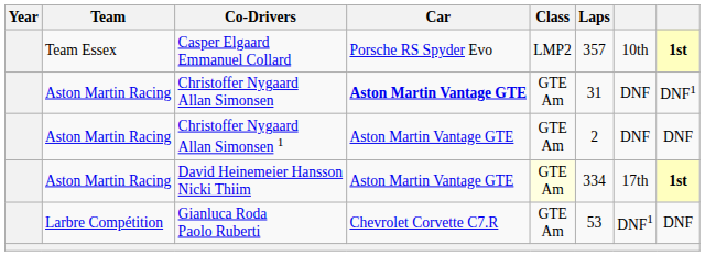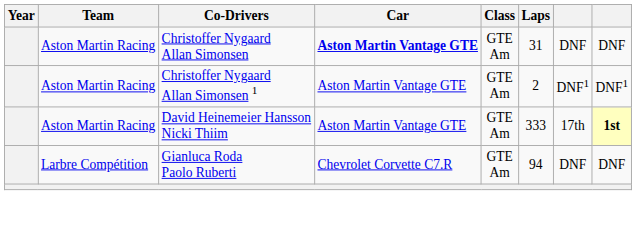- row: Team Essex | Casper Elgaard Emmanuel Collard | Porsche RS Spyder Evo | LMP2 | 357 | 10th | 1st
Christoffer Nygaard Allan Simonsen | column 8: DNF1 -> DNF
Christoffer Nygaard Allan Simonsen 1 | column 7: DNF -> DNF1
Christoffer Nygaard Allan Simonsen 1 | column 8: DNF -> DNF1
David Heinemeier Hansson Nicki Thiim | Class: lightyellow background -> no background
David Heinemeier Hansson Nicki Thiim | Laps: 334 -> 333
Gianluca Roda Paolo Ruberti | Laps: 53 -> 94
Gianluca Roda Paolo Ruberti | column 7: DNF1 -> DNF
